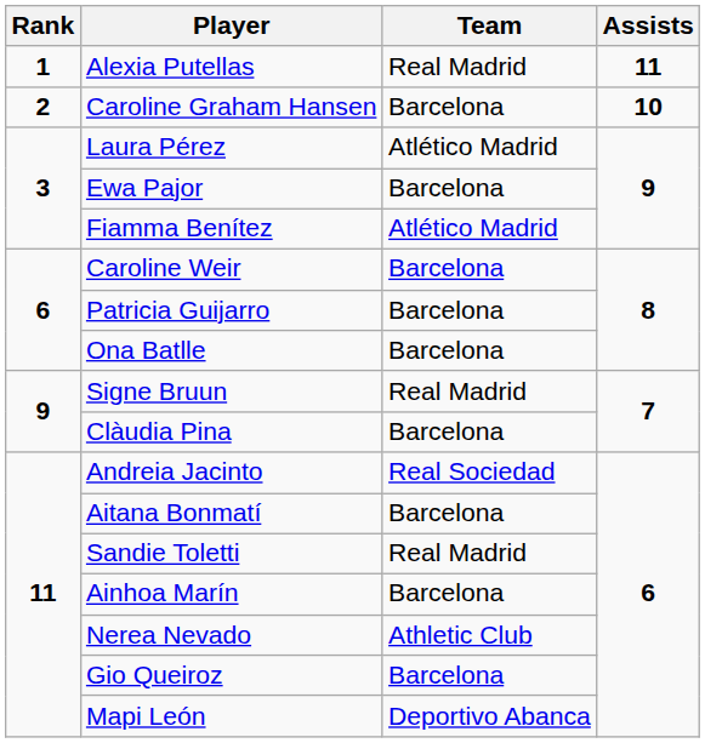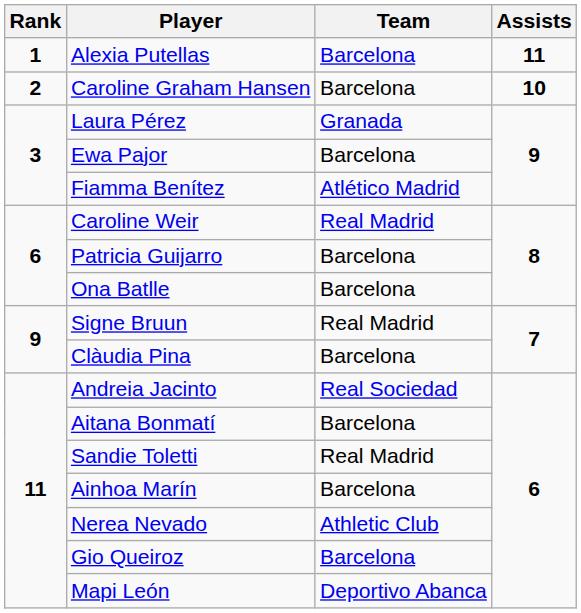Alexia Putellas | Team: Real Madrid -> Barcelona
Laura Pérez | Team: Atlético Madrid -> Granada
Caroline Weir | Team: Barcelona -> Real Madrid
